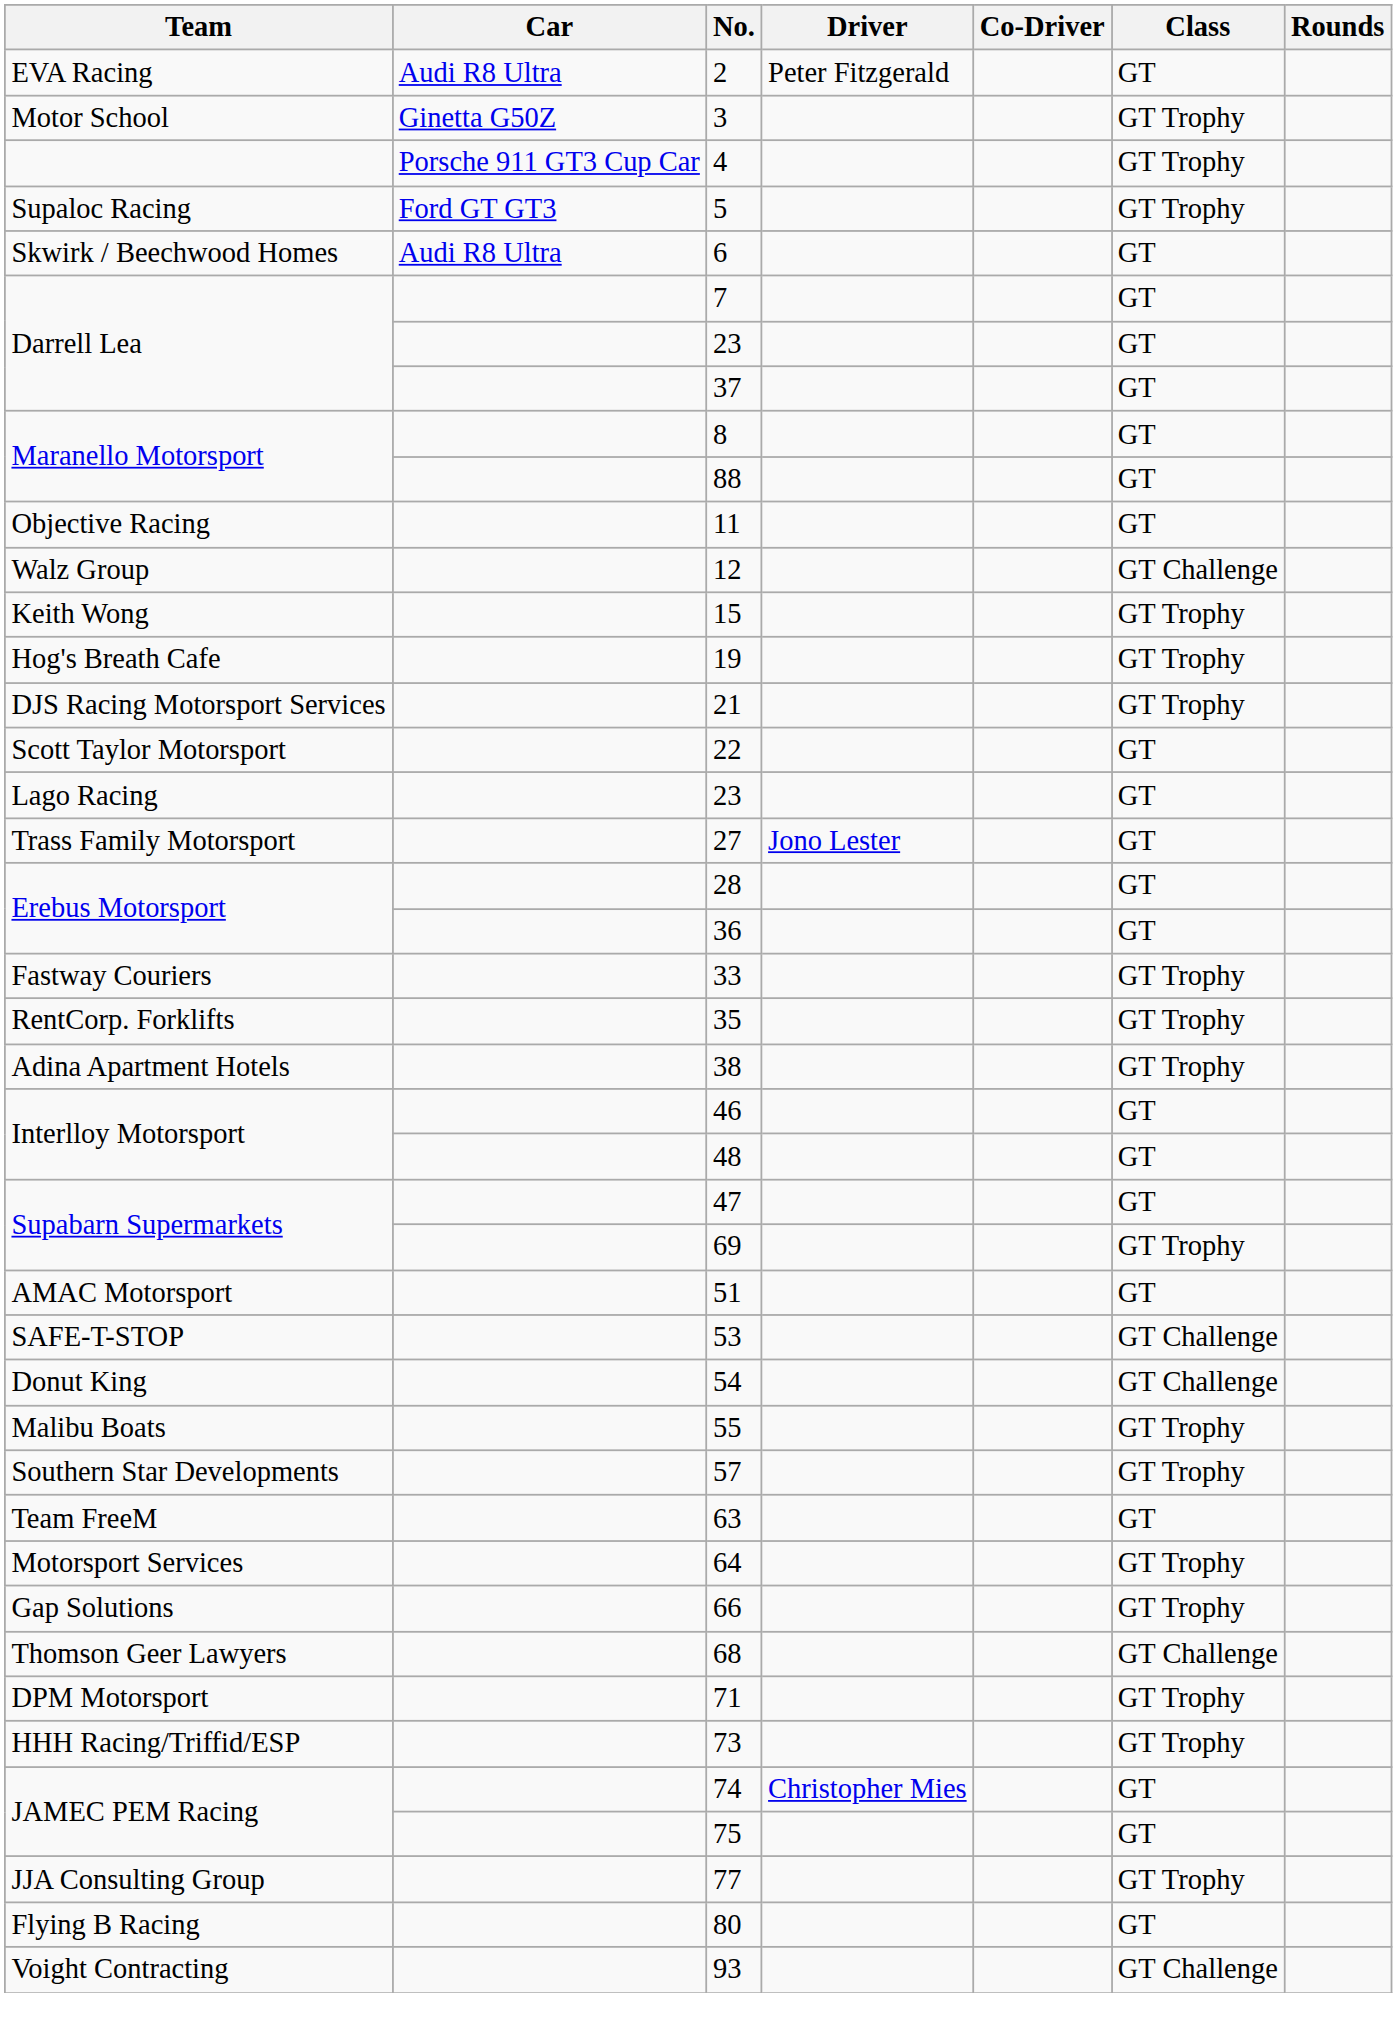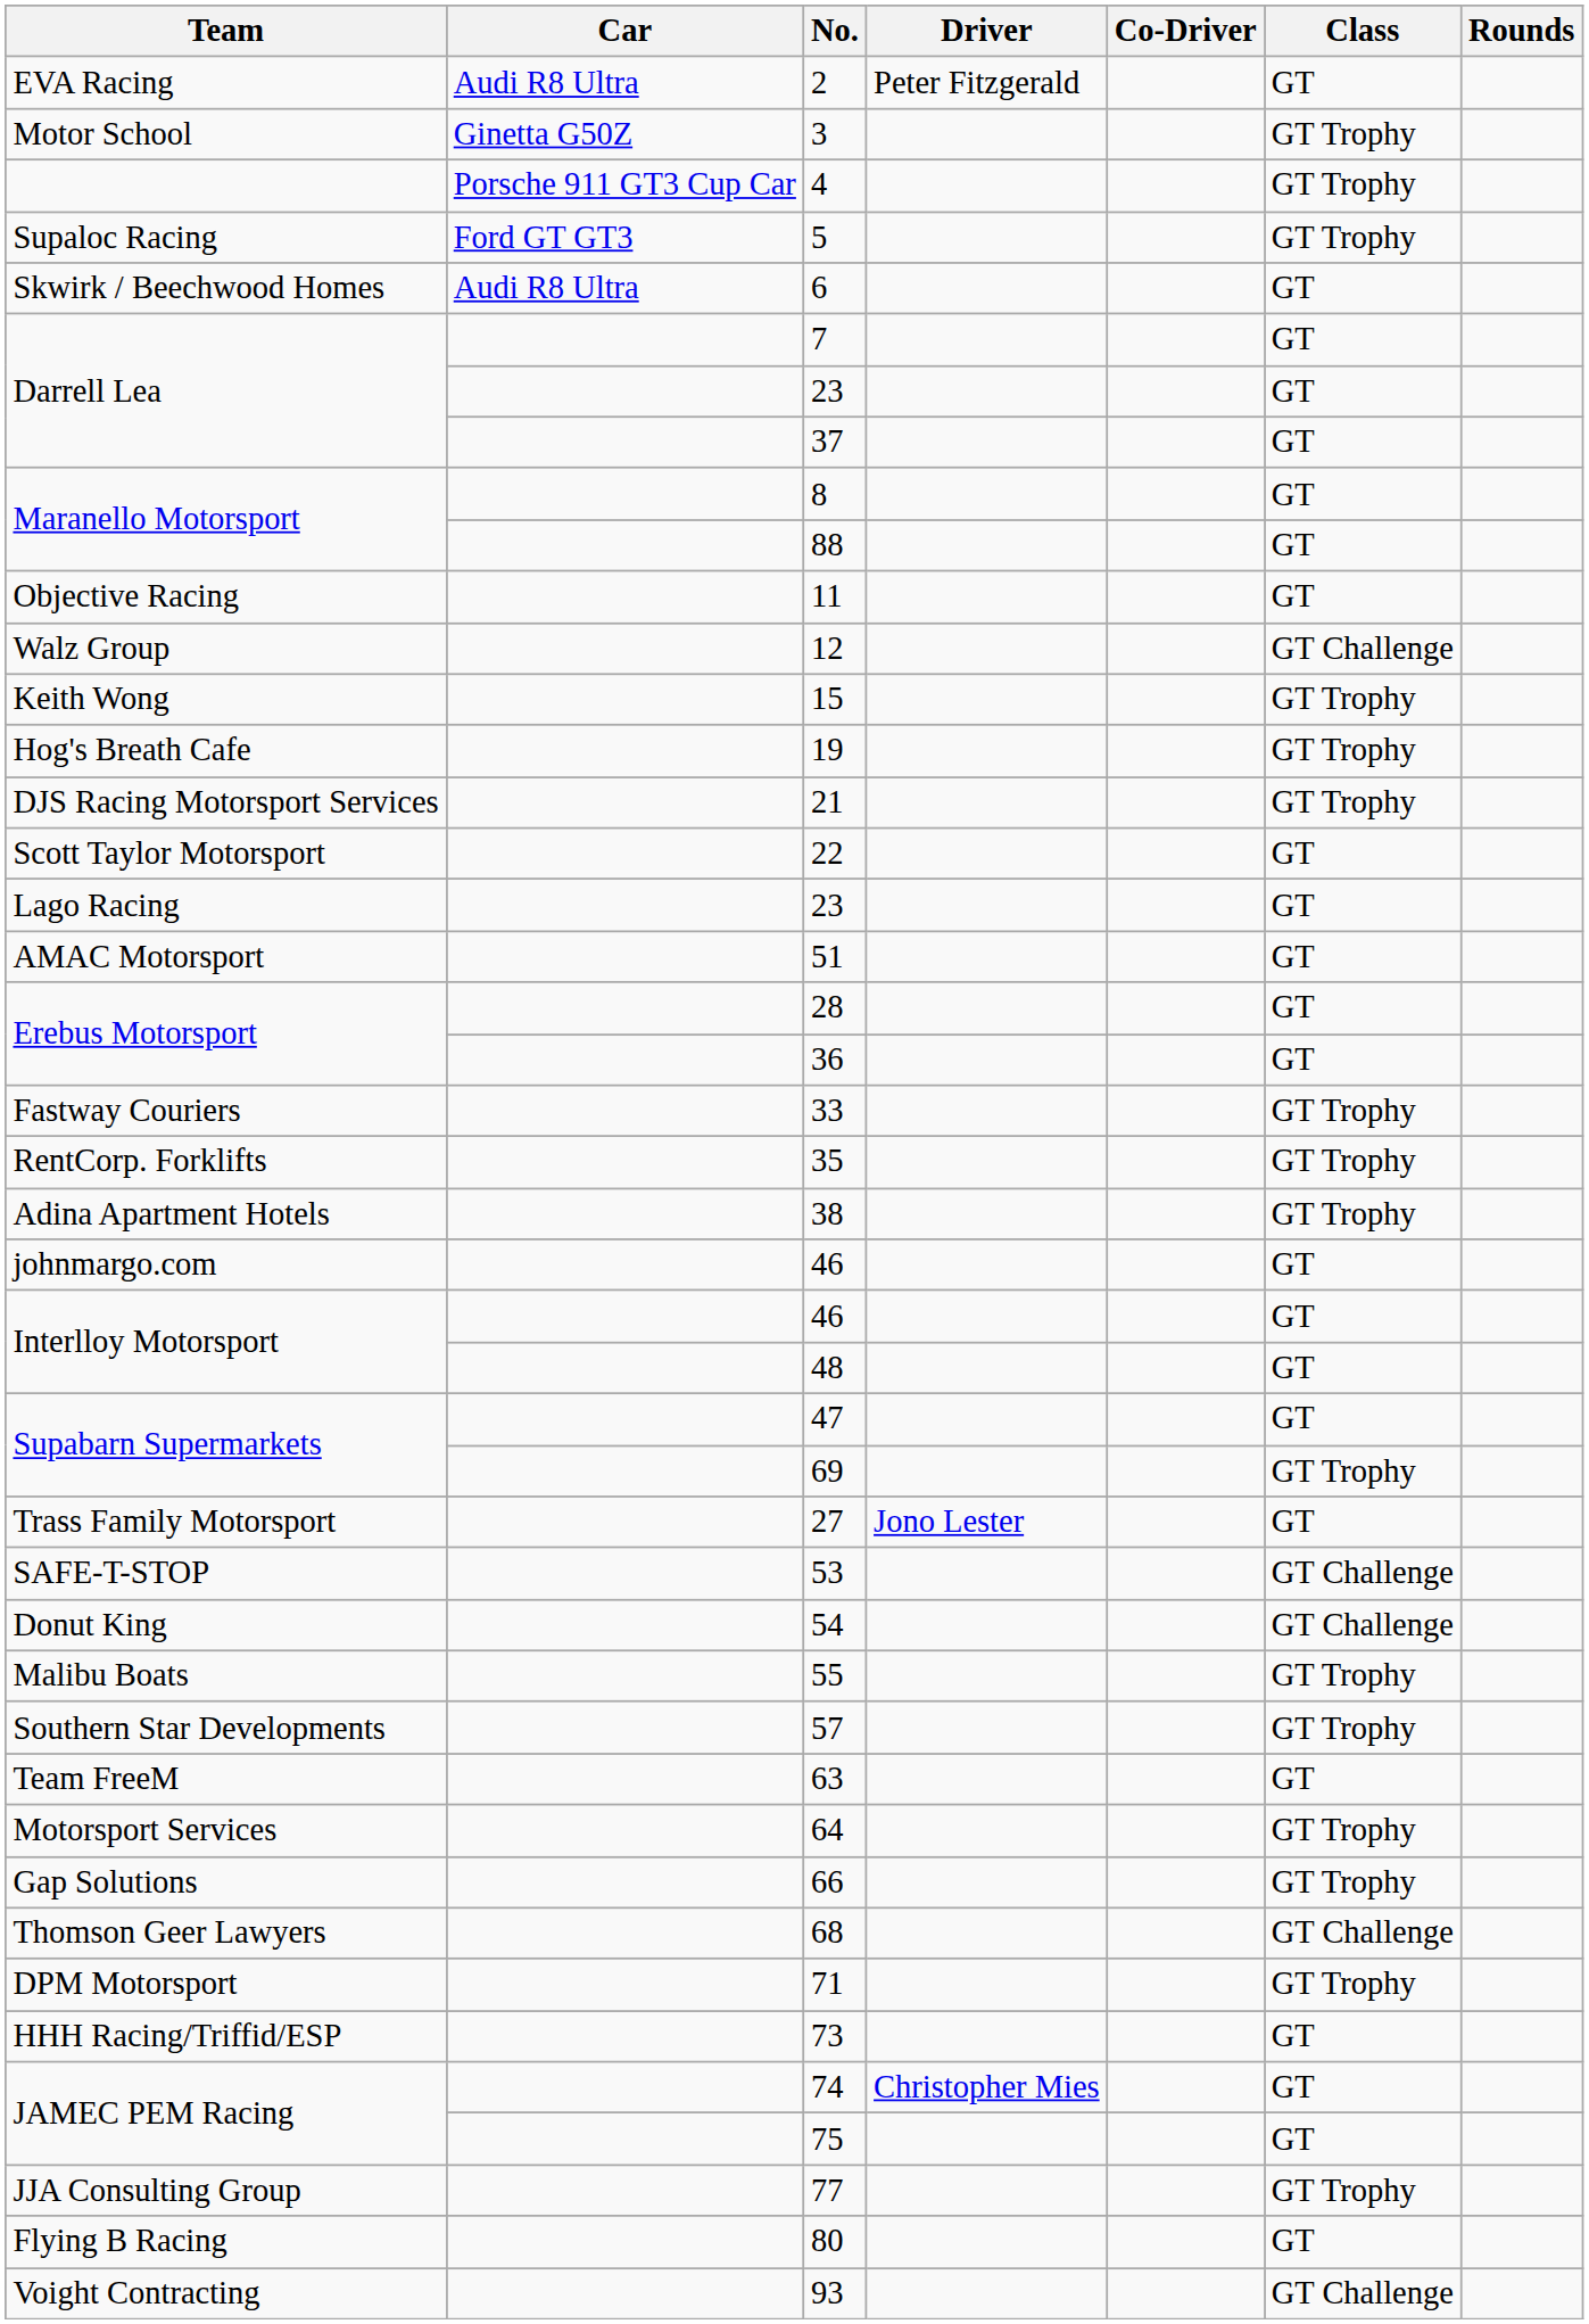rows swapped: 27 <-> 51
+ row: johnmargo.com | 46 | GT
73 | Class: GT Trophy -> GT
